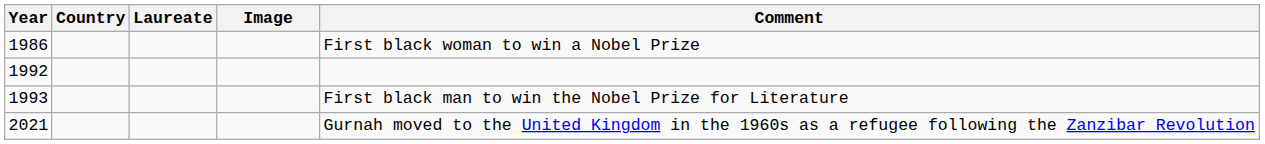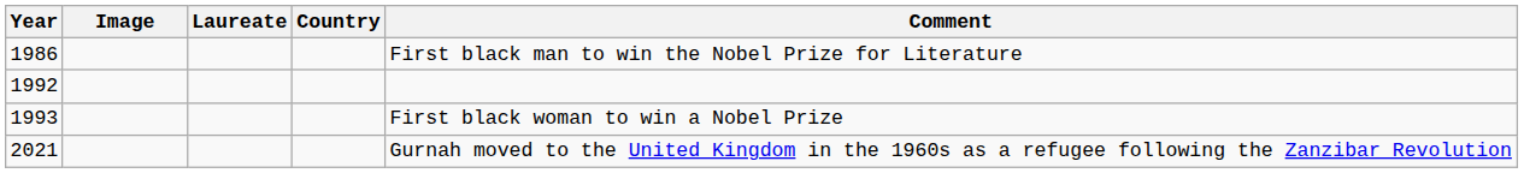columns swapped: Image <-> Country
1986 | Comment: First black woman to win a Nobel Prize -> First black man to win the Nobel Prize for Literature
1993 | Comment: First black man to win the Nobel Prize for Literature -> First black woman to win a Nobel Prize
